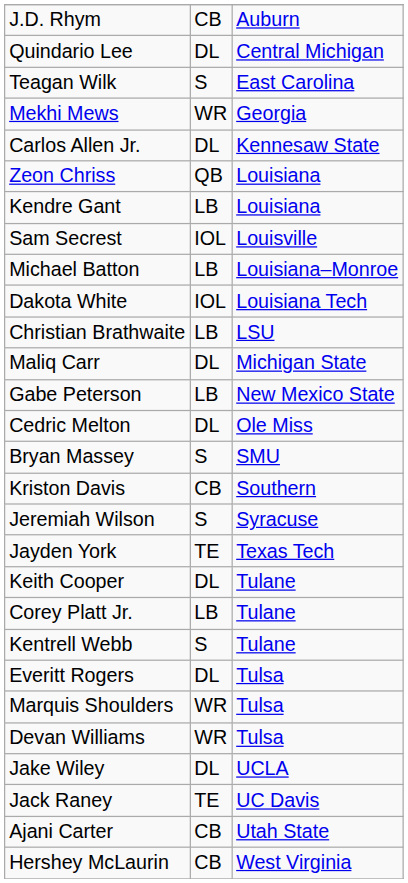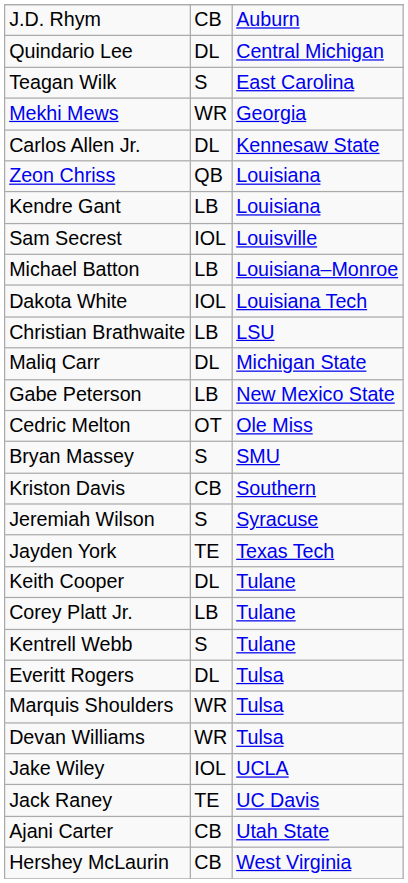Cedric Melton | column 2: DL -> OT
Jake Wiley | column 2: DL -> IOL
